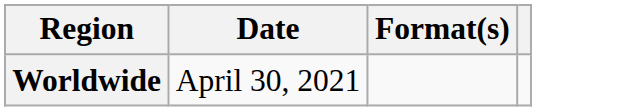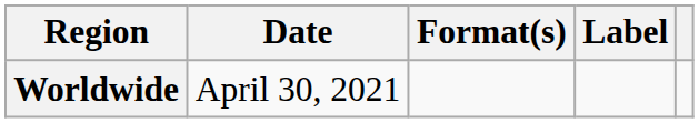+ column: Label
